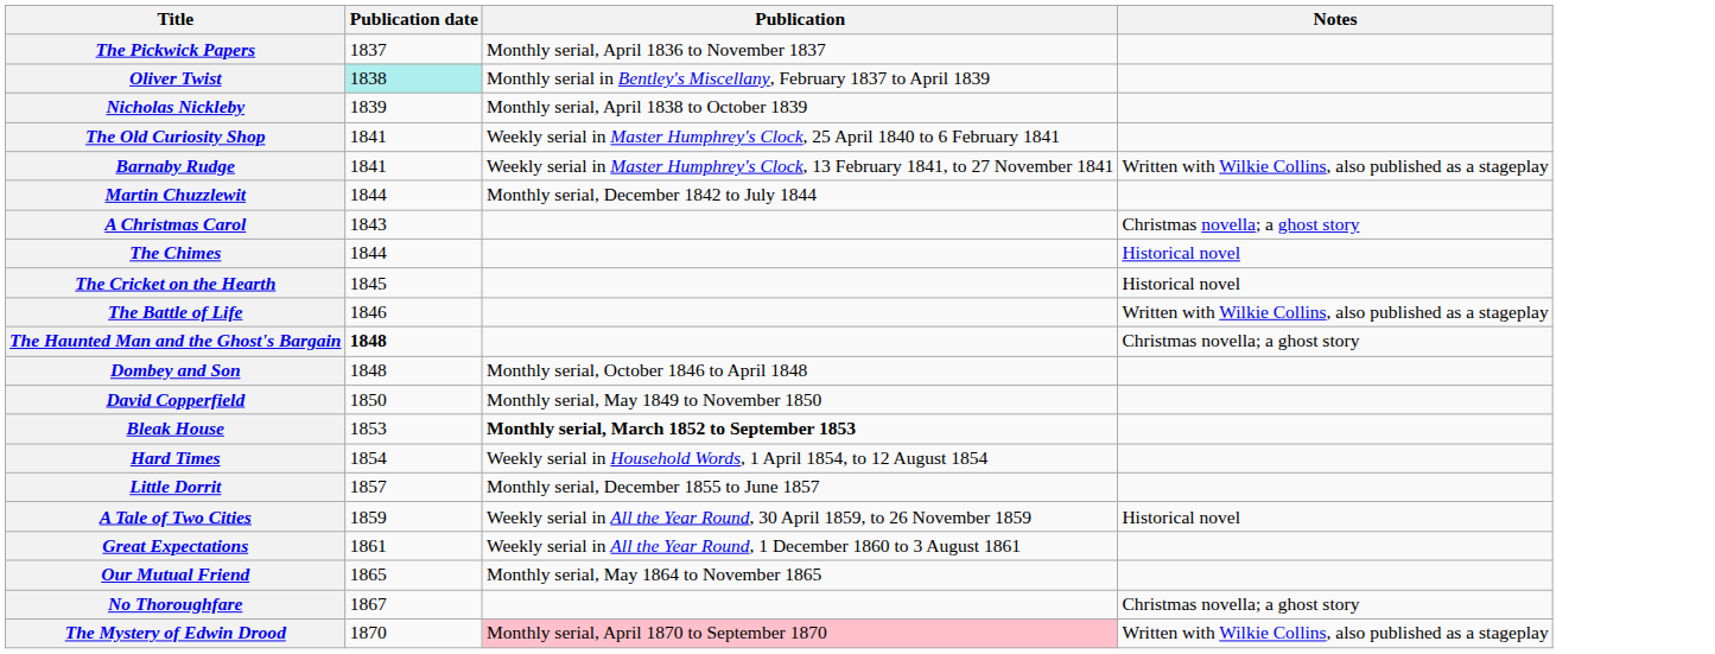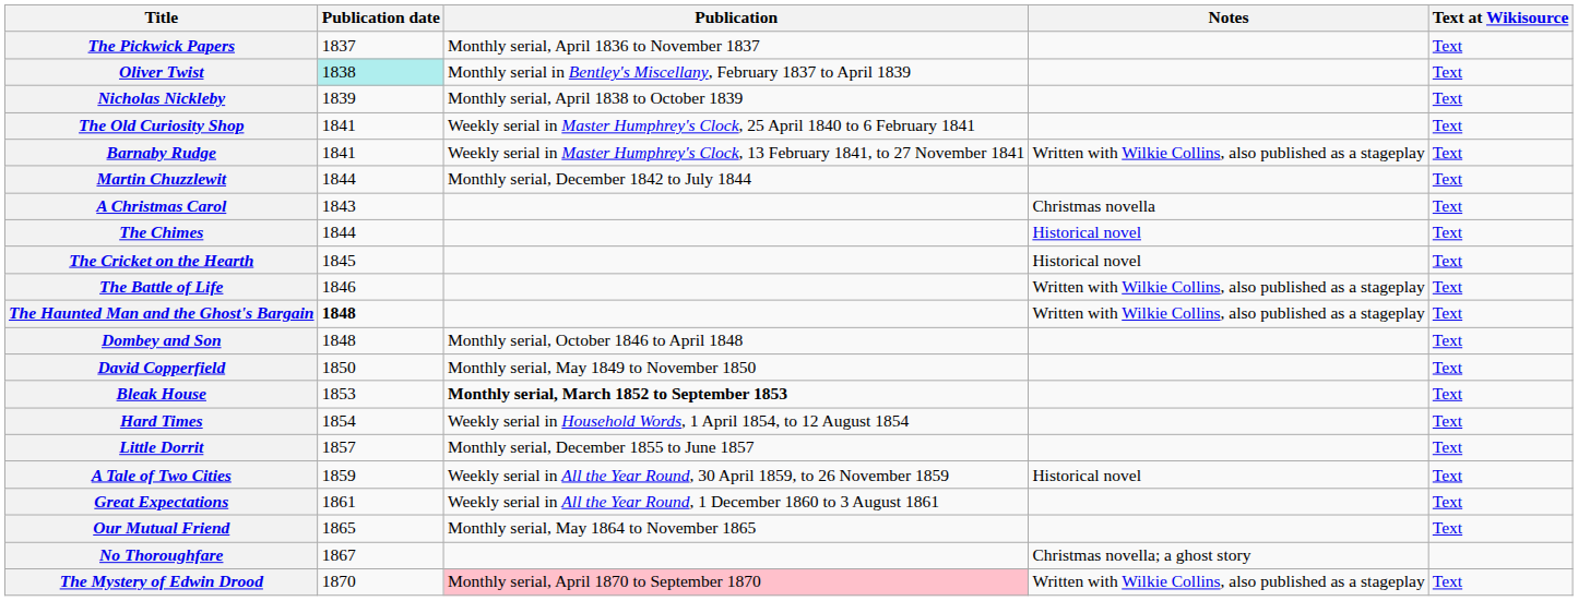+ column: Text at Wikisource | Text | Text | Text | Text | Text | Text | Text | Text | Text | Text | Text | Text | Text | Text | Text | Text | Text | Text | Text | Text
A Christmas Carol | Notes: Christmas novella; a ghost story -> Christmas novella
The Haunted Man and the Ghost's Bargain | Notes: Christmas novella; a ghost story -> Written with Wilkie Collins, also published as a stageplay
